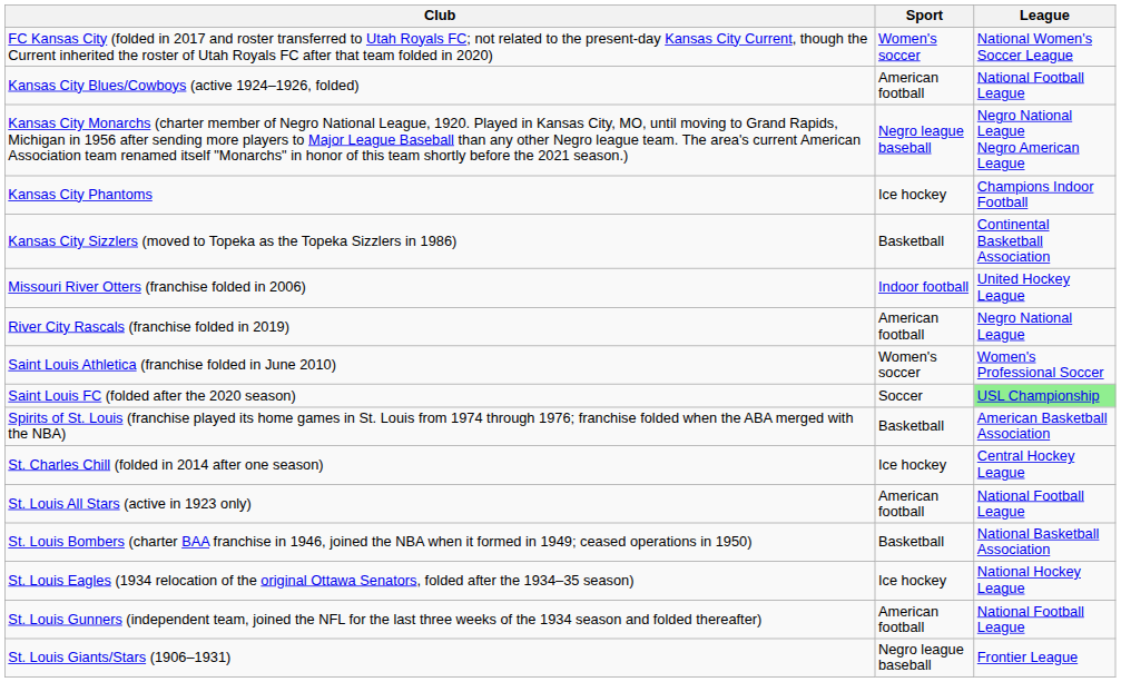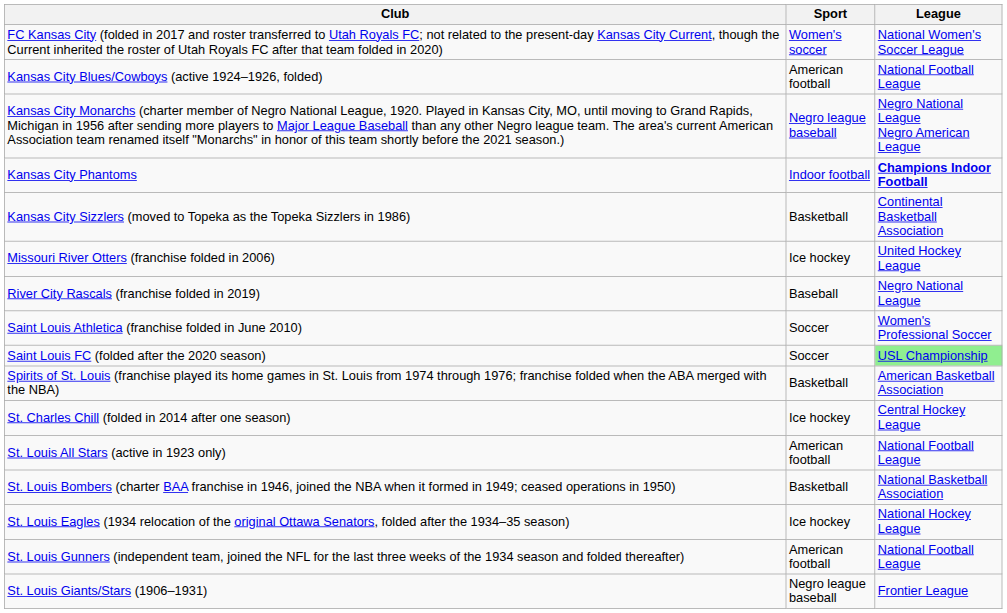Kansas City Phantoms | Sport: Ice hockey -> Indoor football
Kansas City Phantoms | League: normal -> bold
Missouri River Otters (franchise folded in 2006) | Sport: Indoor football -> Ice hockey
River City Rascals (franchise folded in 2019) | Sport: American football -> Baseball
Saint Louis Athletica (franchise folded in June 2010) | Sport: Women's soccer -> Soccer
